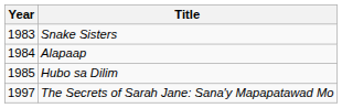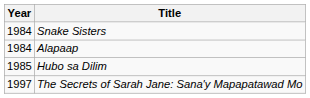Snake Sisters | Year: 1983 -> 1984
